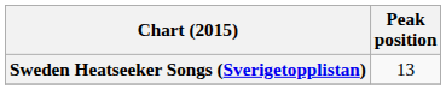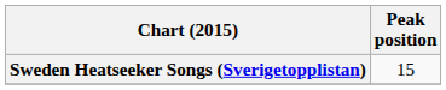Sweden Heatseeker Songs (Sverigetopplistan) | Peak position: 13 -> 15
